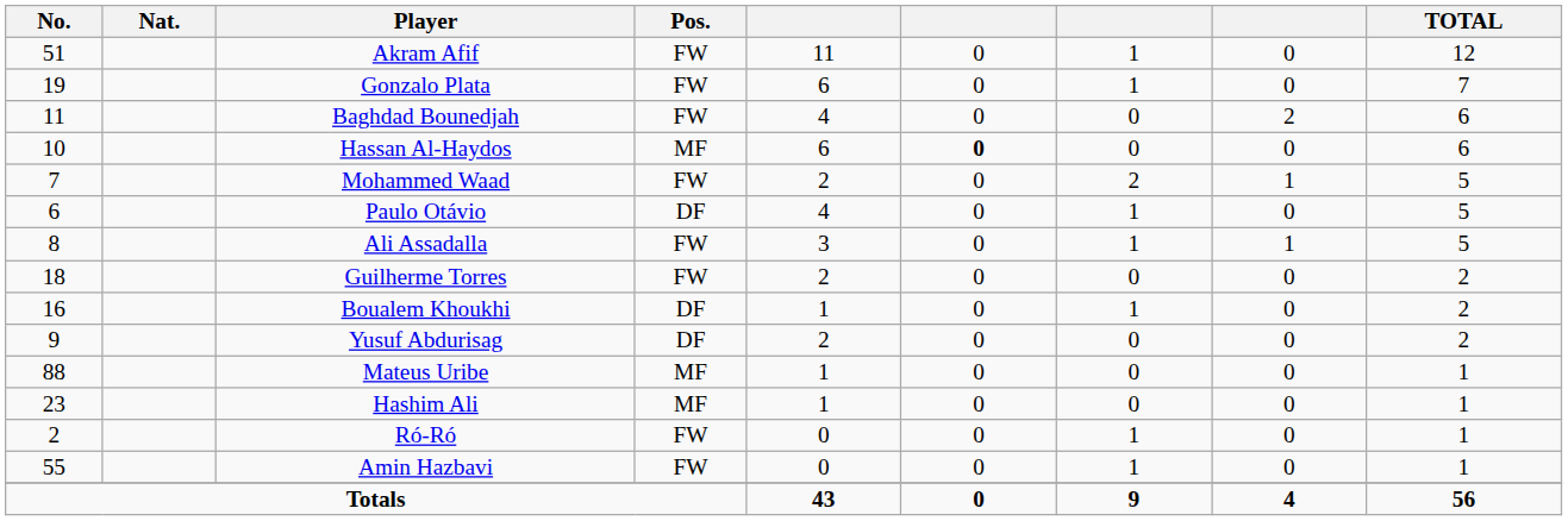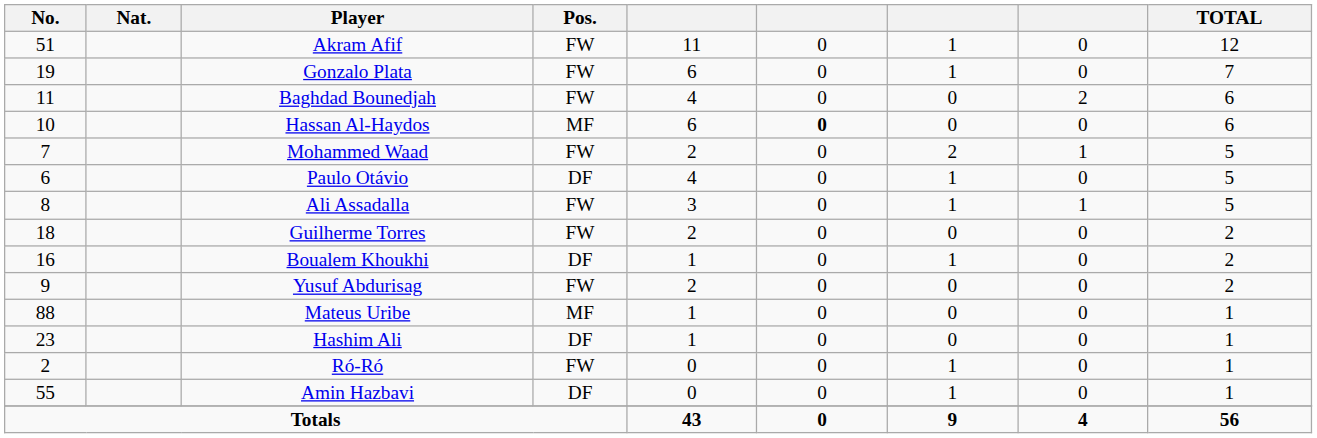Yusuf Abdurisag | Pos.: DF -> FW
Hashim Ali | Pos.: MF -> DF
Amin Hazbavi | Pos.: FW -> DF
